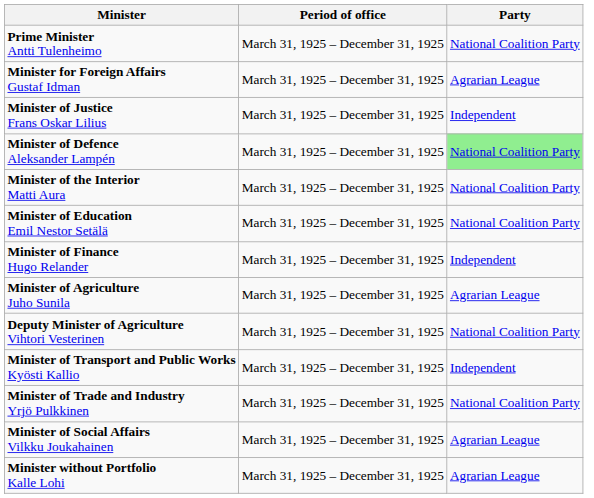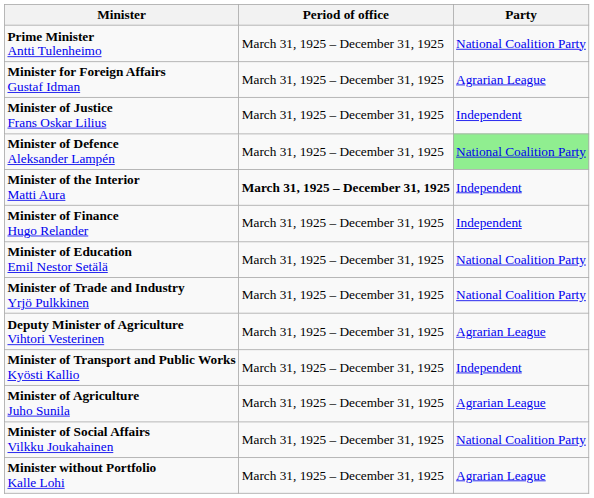Minister of the Interior Matti Aura | Period of office: normal -> bold
Minister of the Interior Matti Aura | Party: National Coalition Party -> Independent
rows swapped: Minister of Finance Hugo Relander <-> Minister of Education Emil Nestor Setälä
rows swapped: Minister of Agriculture Juho Sunila <-> Minister of Trade and Industry Yrjö Pulkkinen
Deputy Minister of Agriculture Vihtori Vesterinen | Party: National Coalition Party -> Agrarian League
Minister of Social Affairs Vilkku Joukahainen | Party: Agrarian League -> National Coalition Party
